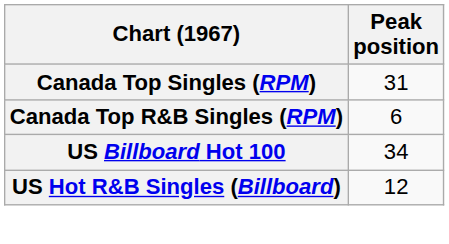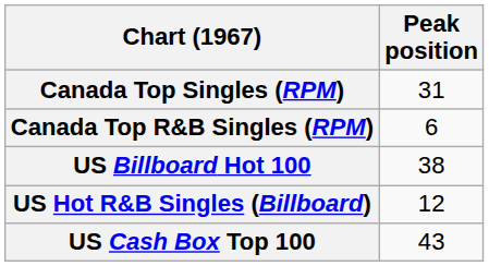US Billboard Hot 100 | Peak position: 34 -> 38
+ row: US Cash Box Top 100 | 43
